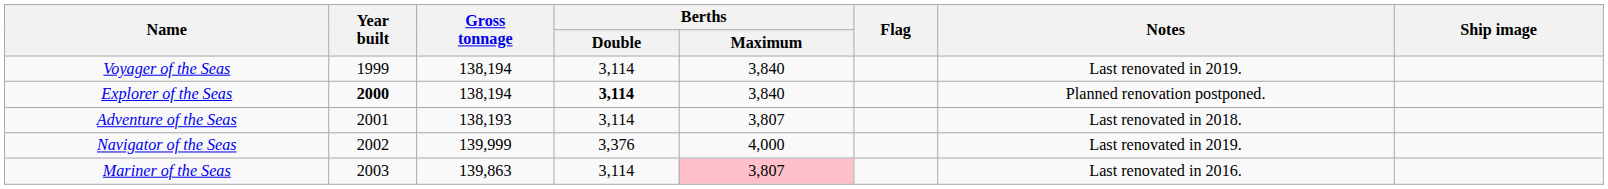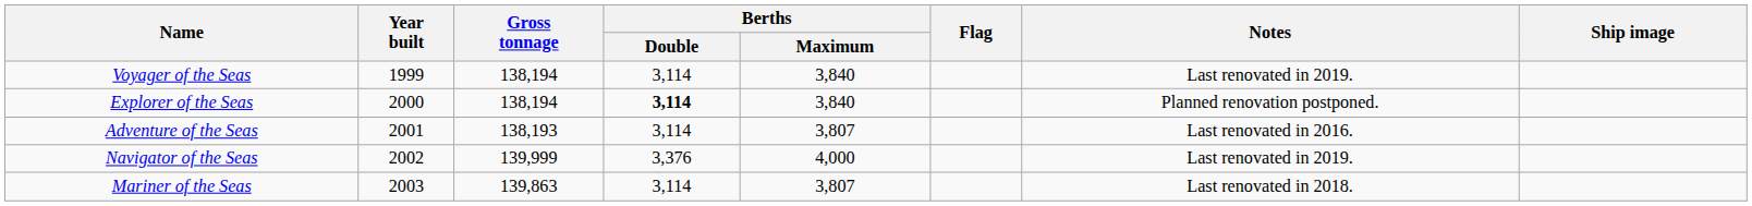Explorer of the Seas | Year built: bold -> normal
Adventure of the Seas | Notes: Last renovated in 2018. -> Last renovated in 2016.
Mariner of the Seas | Berths / Maximum: pink background -> no background
Mariner of the Seas | Notes: Last renovated in 2016. -> Last renovated in 2018.
